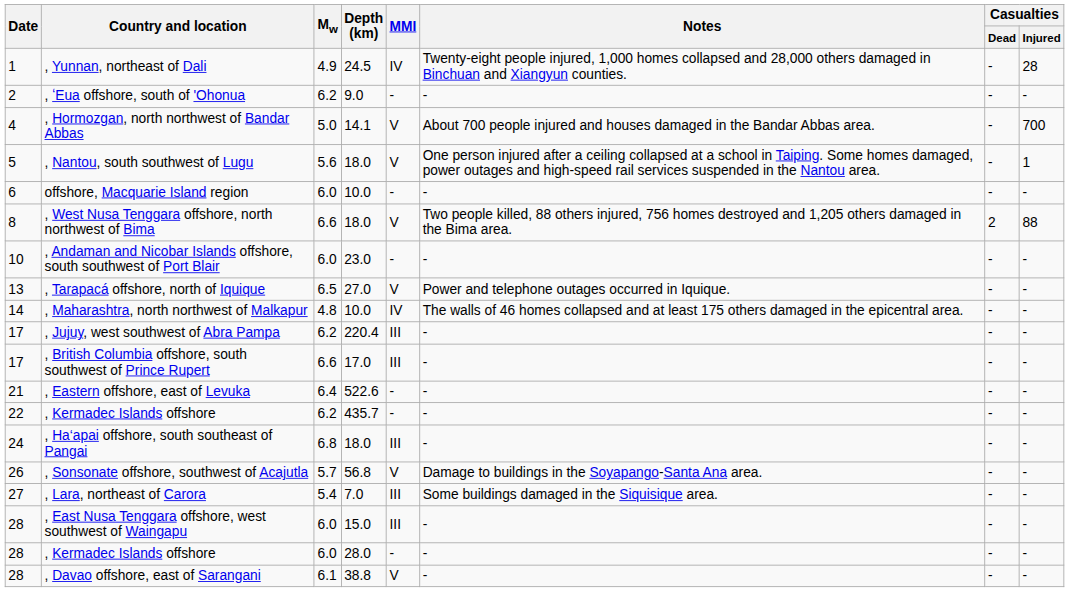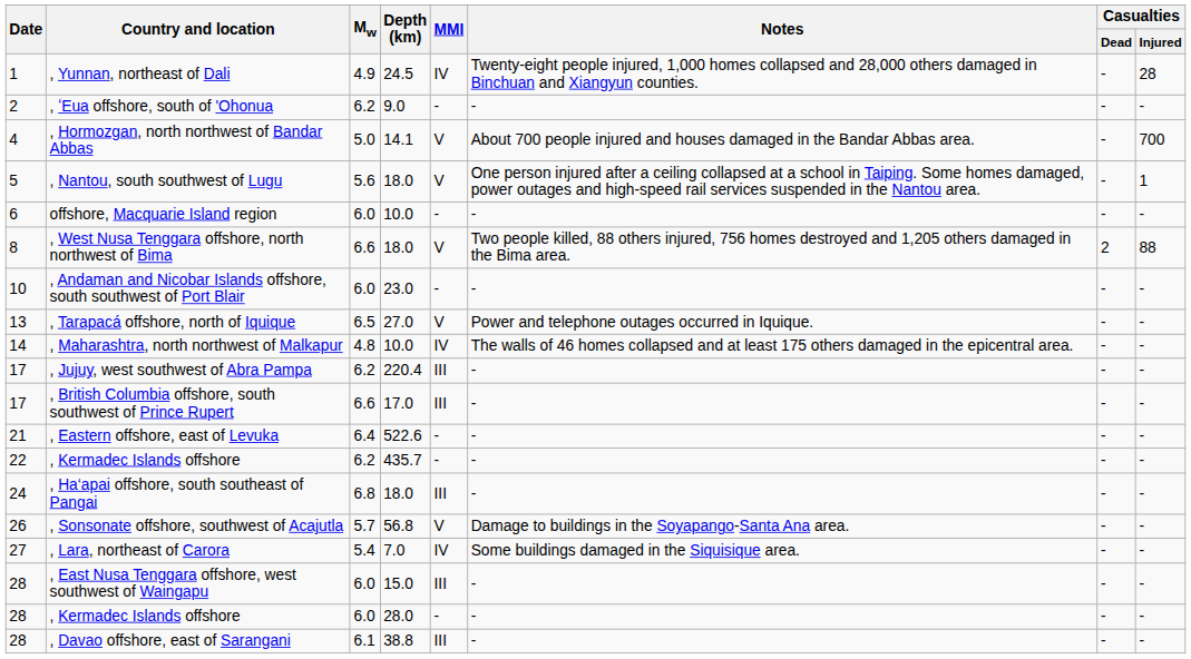, Lara, northeast of Carora | MMI: III -> IV
, Davao offshore, east of Sarangani | MMI: V -> III
